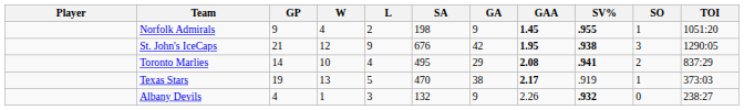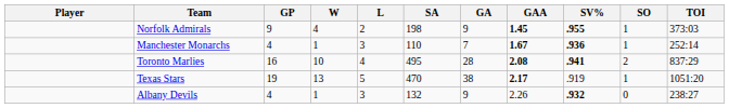Norfolk Admirals | TOI: 1051:20 -> 373:03
+ row: Manchester Monarchs | 4 | 1 | 3 | 110 | 7 | 1.67 | .936 | 1 | 252:14
- row: St. John's IceCaps | 21 | 12 | 9 | 676 | 42 | 1.95 | .938 | 3 | 1290:05
Toronto Marlies | GP: 14 -> 16
Toronto Marlies | GA: 29 -> 28
Texas Stars | TOI: 373:03 -> 1051:20
